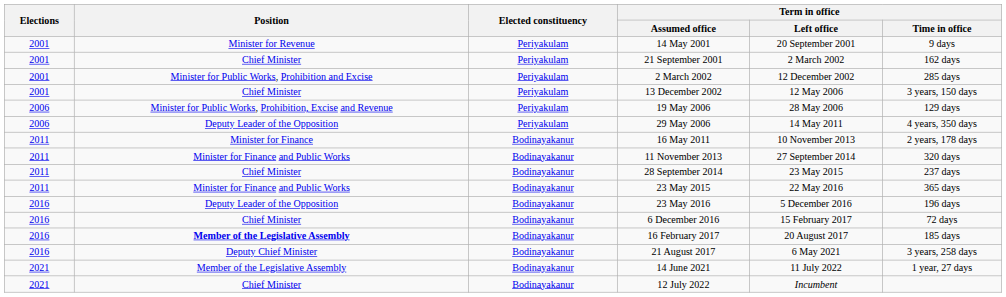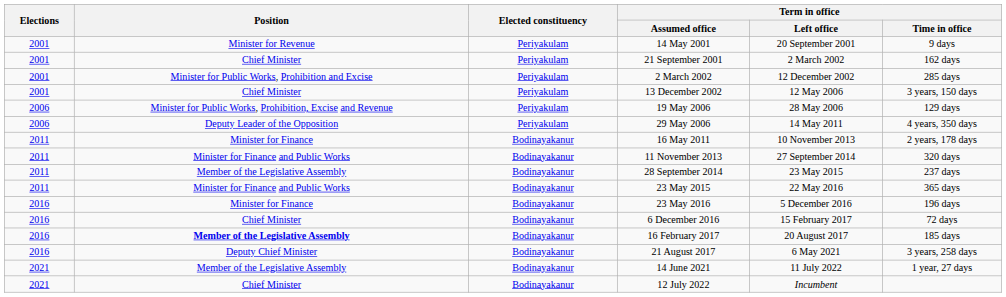28 September 2014 | Position: Chief Minister -> Member of the Legislative Assembly
23 May 2016 | Position: Deputy Leader of the Opposition -> Minister for Finance
